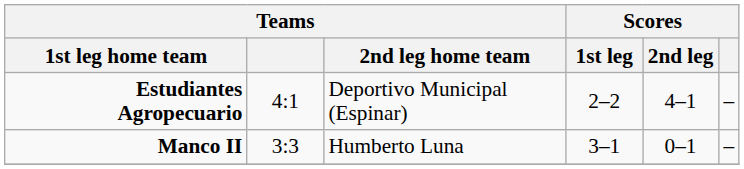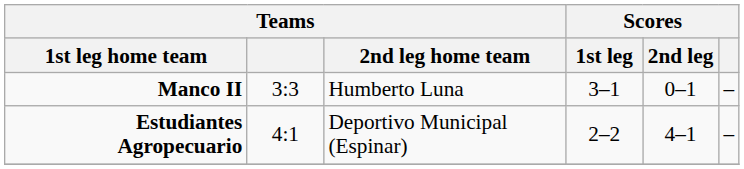rows swapped: Estudiantes Agropecuario <-> Manco II
